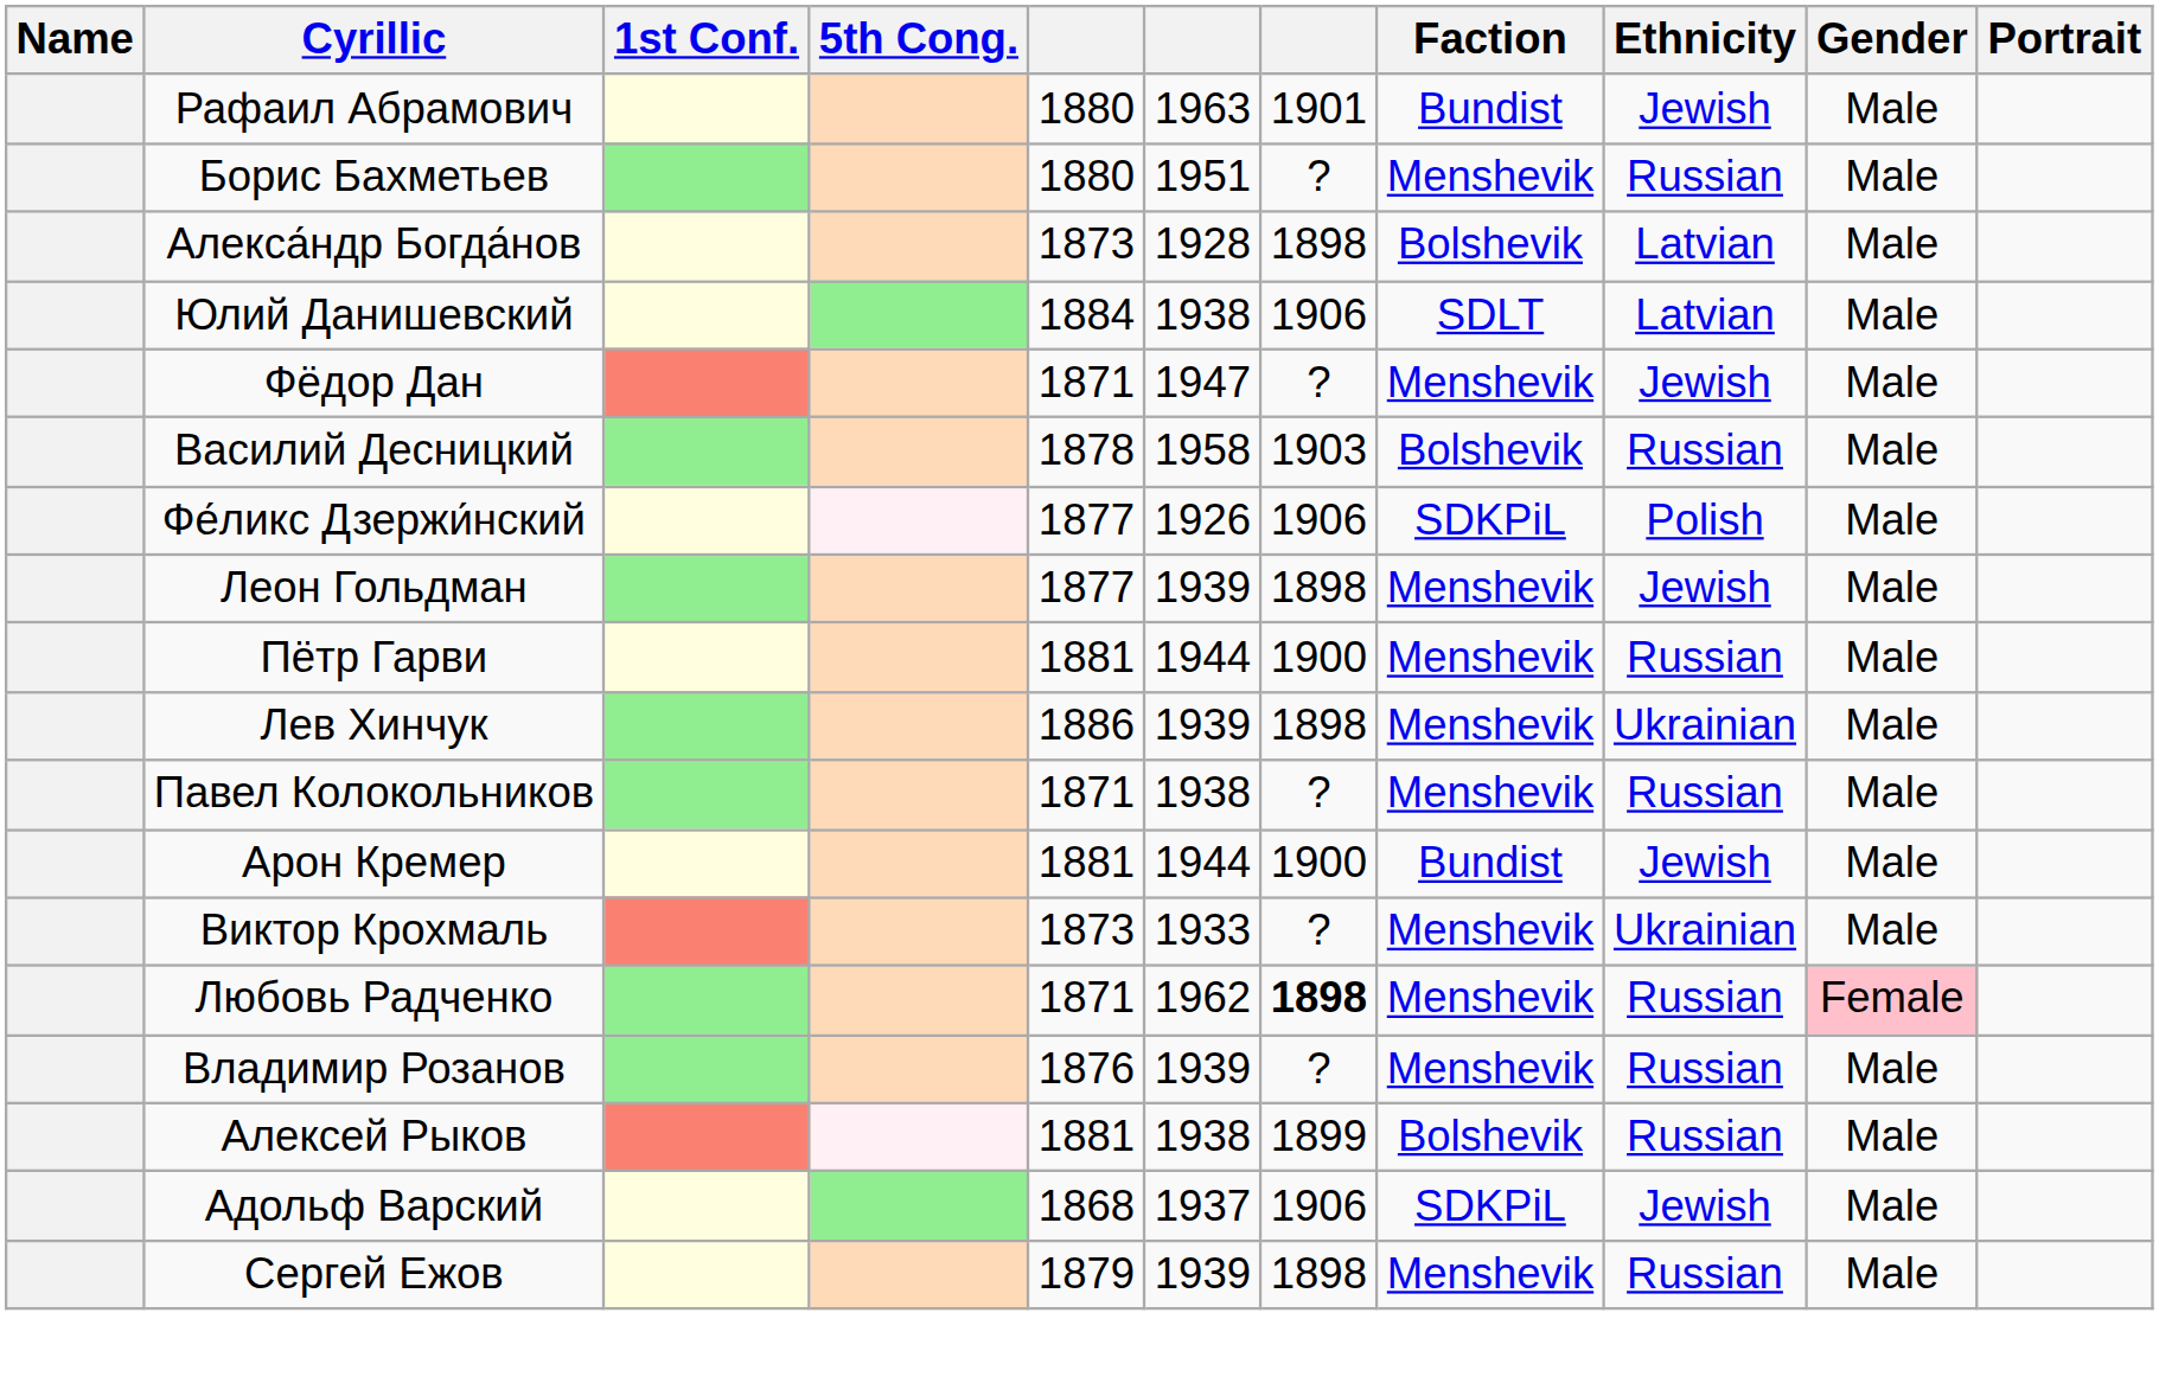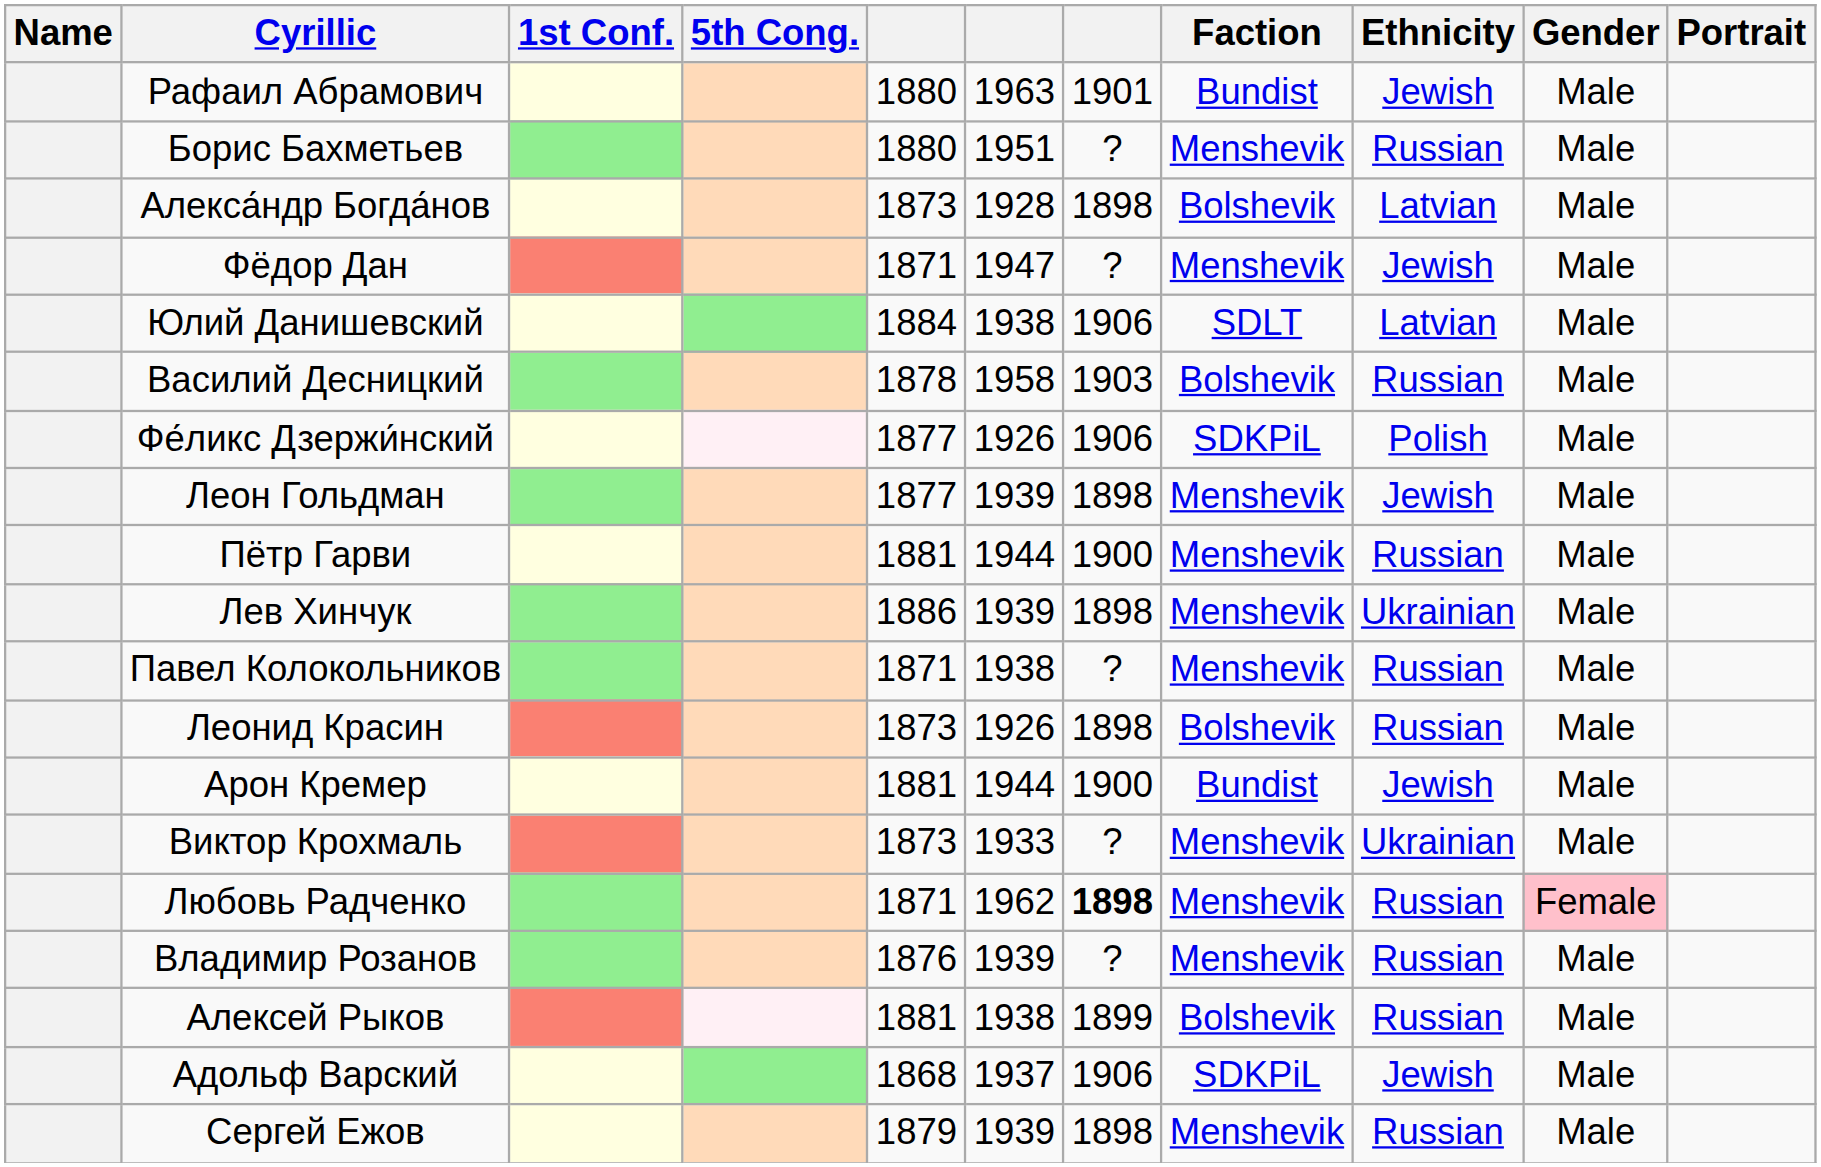rows swapped: Фёдор Дан <-> Юлий Данишевский
+ row: Леонид Красин | 1873 | 1926 | 1898 | Bolshevik | Russian | Male
